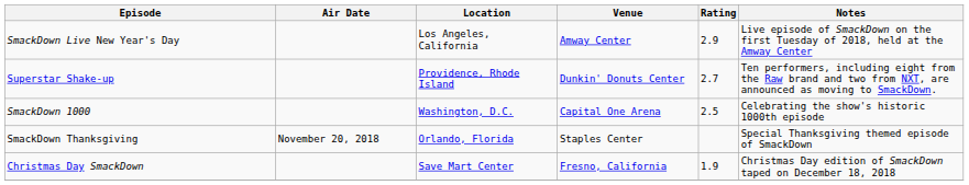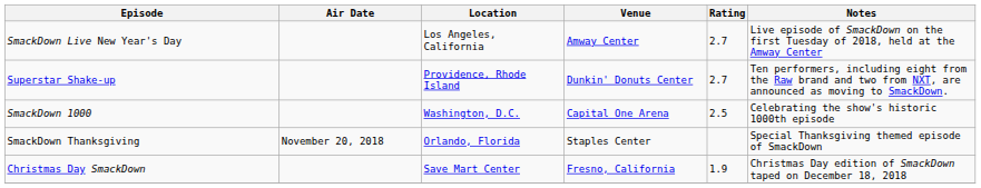SmackDown Live New Year's Day | Rating: 2.9 -> 2.7
